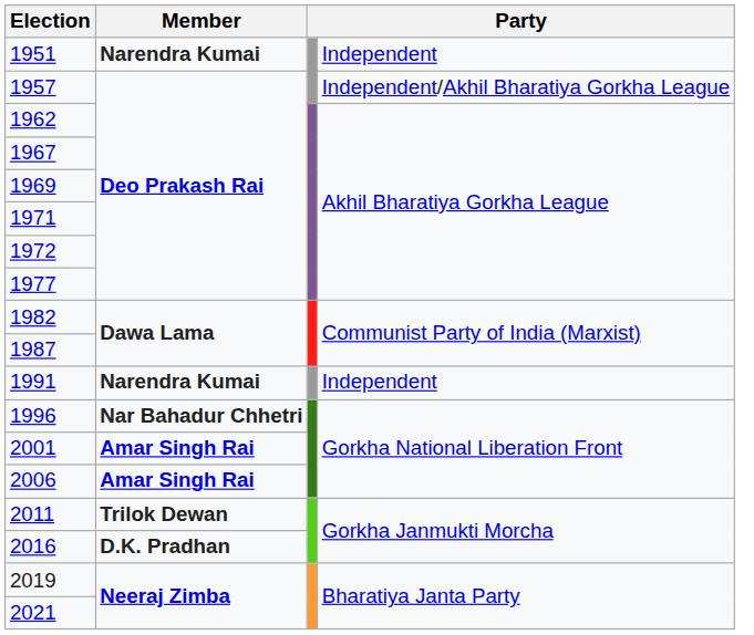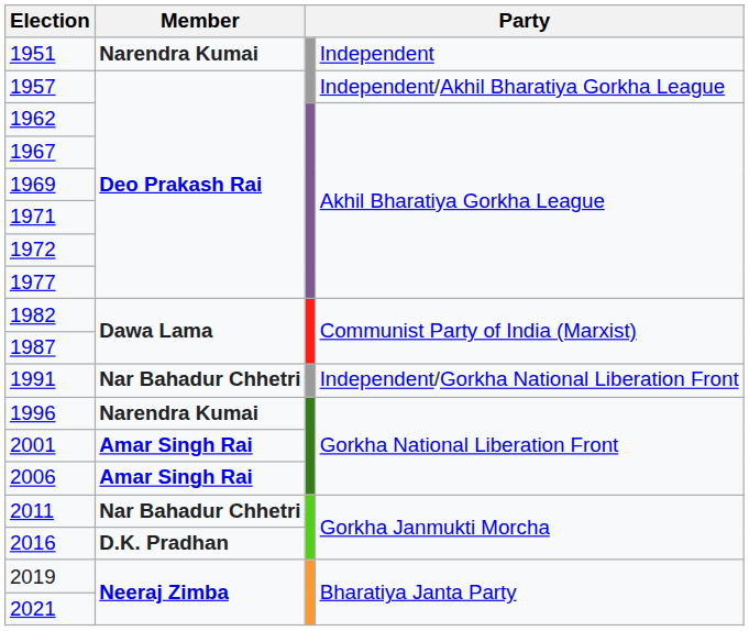1991 | Member: Narendra Kumai -> Nar Bahadur Chhetri
1991 | column 4: Independent -> Independent/Gorkha National Liberation Front
1996 | Member: Nar Bahadur Chhetri -> Narendra Kumai
2011 | Member: Trilok Dewan -> Nar Bahadur Chhetri
